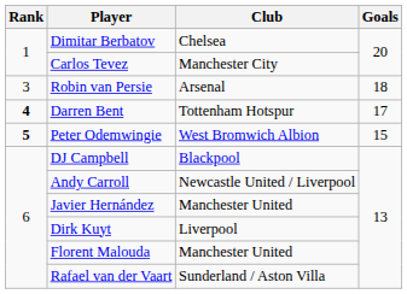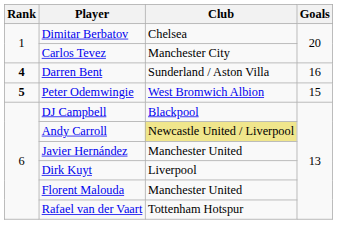- row: 3 | Robin van Persie | Arsenal | 18
Darren Bent | Club: Tottenham Hotspur -> Sunderland / Aston Villa
Darren Bent | Goals: 17 -> 16
Andy Carroll | Club: no background -> khaki background
Rafael van der Vaart | Club: Sunderland / Aston Villa -> Tottenham Hotspur
